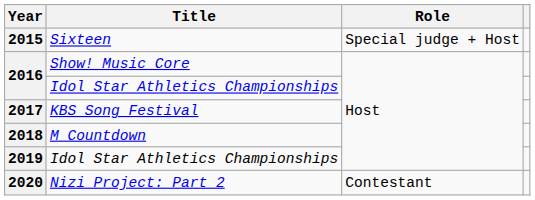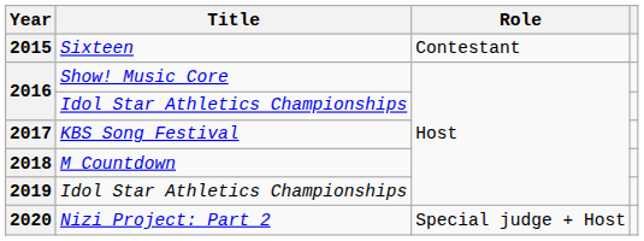2015 | Role: Special judge + Host -> Contestant
2020 | Role: Contestant -> Special judge + Host
